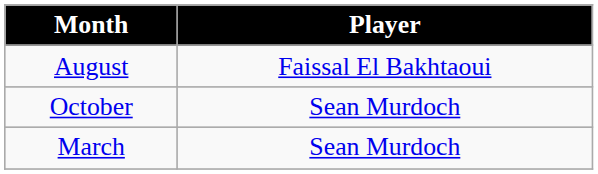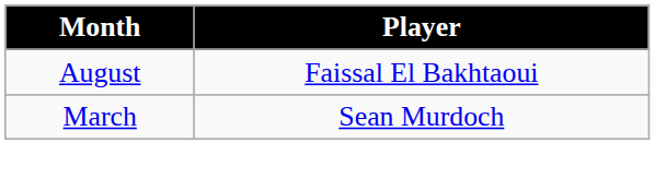- row: October | Sean Murdoch
